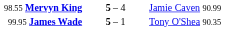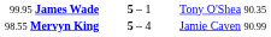rows swapped: 98.55 Mervyn King <-> 99.95 James Wade
